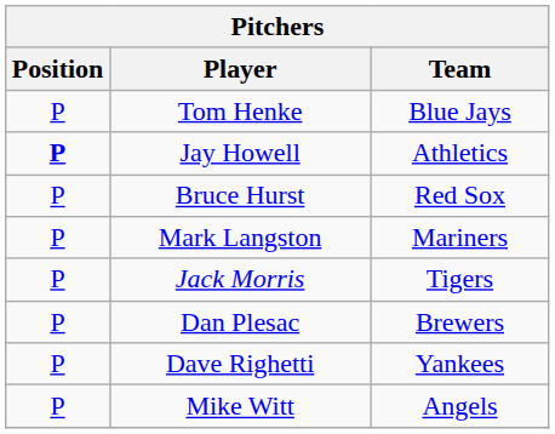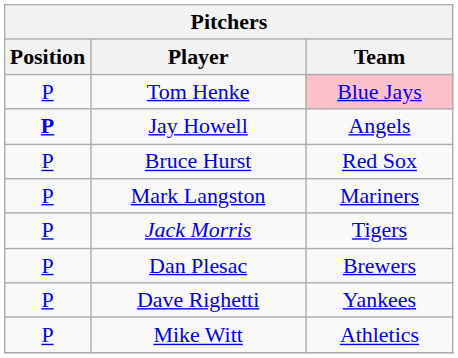Tom Henke | Team: no background -> pink background
Jay Howell | Team: Athletics -> Angels
Mike Witt | Team: Angels -> Athletics
